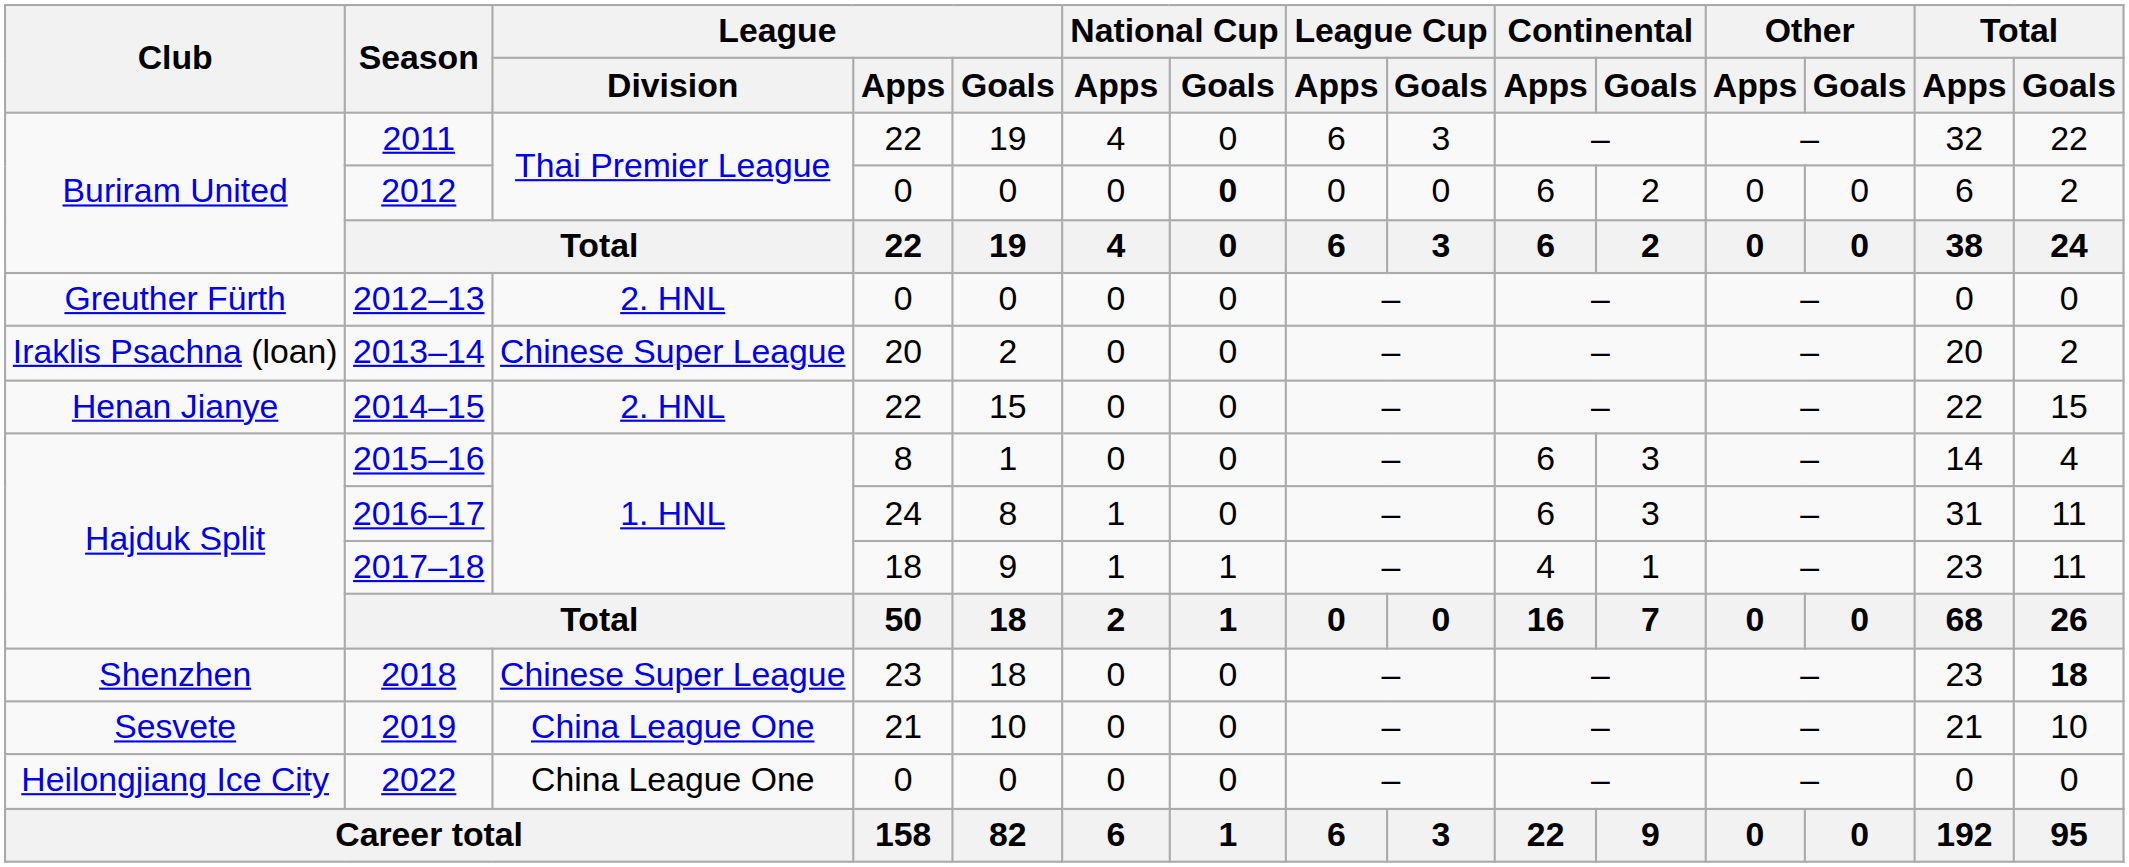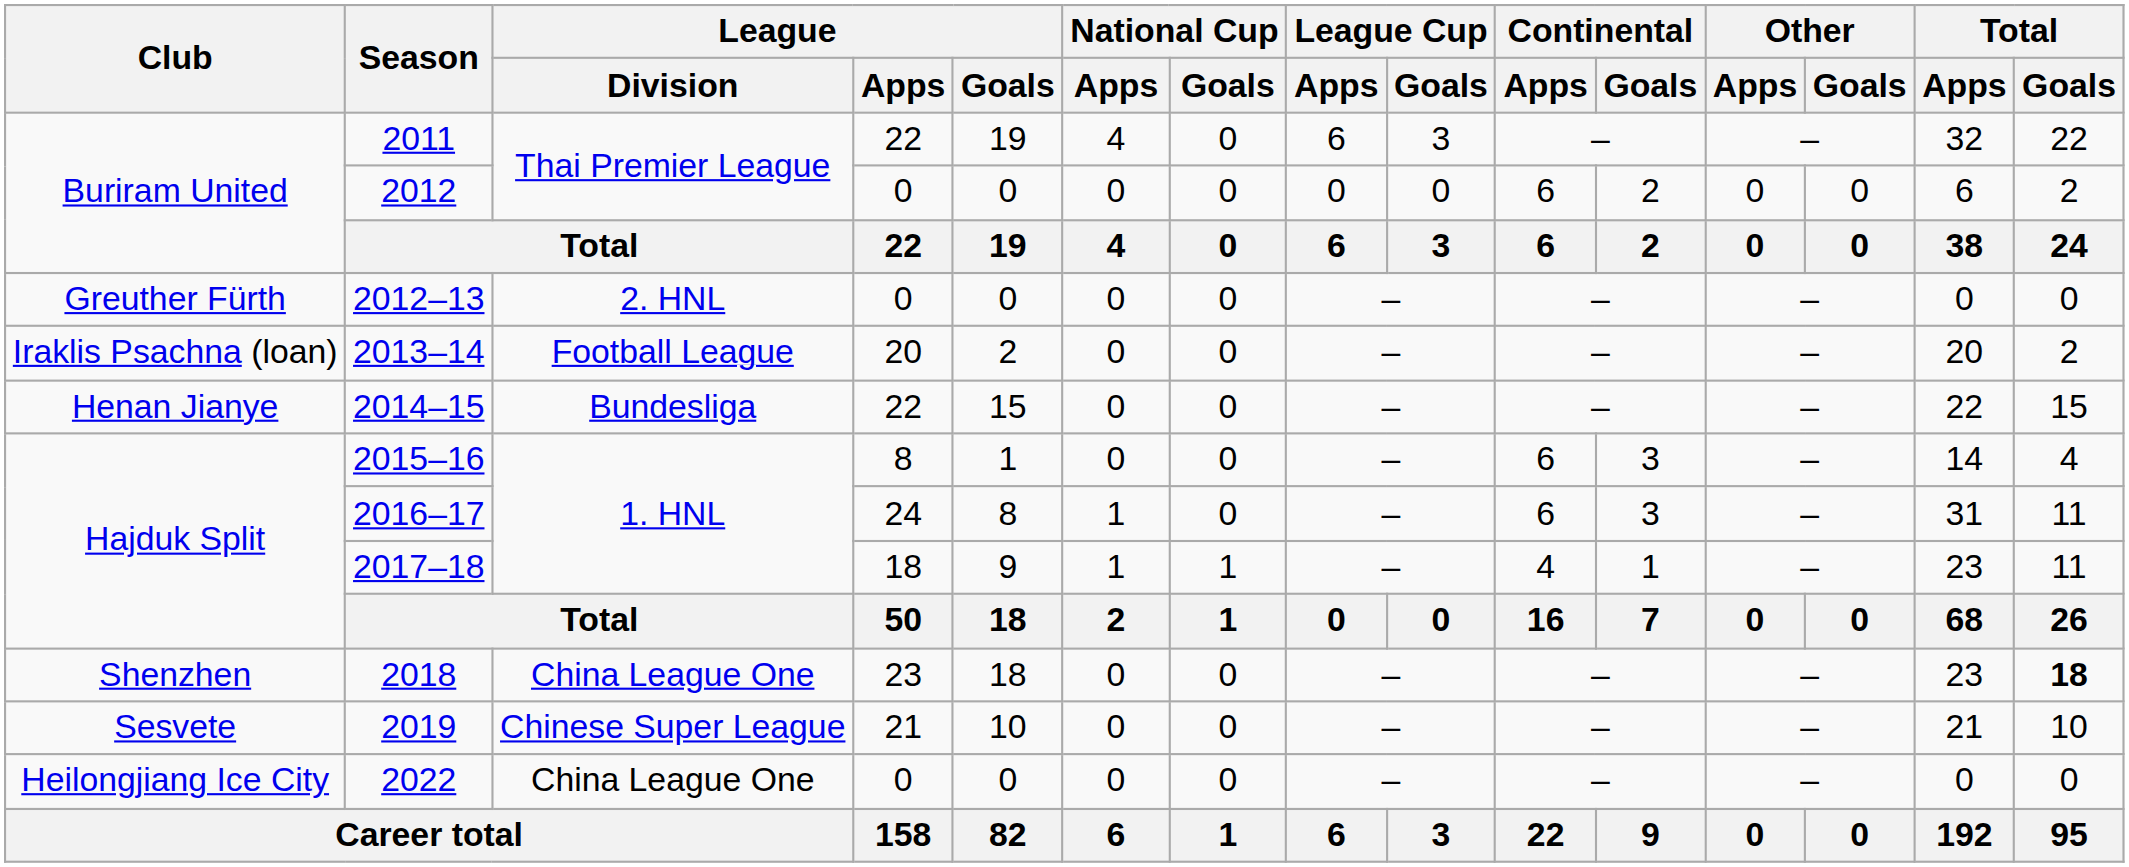2012 | National Cup / Goals: bold -> normal
2013–14 | League / Division: Chinese Super League -> Football League
2014–15 | League / Division: 2. HNL -> Bundesliga
2018 | League / Division: Chinese Super League -> China League One
2019 | League / Division: China League One -> Chinese Super League
